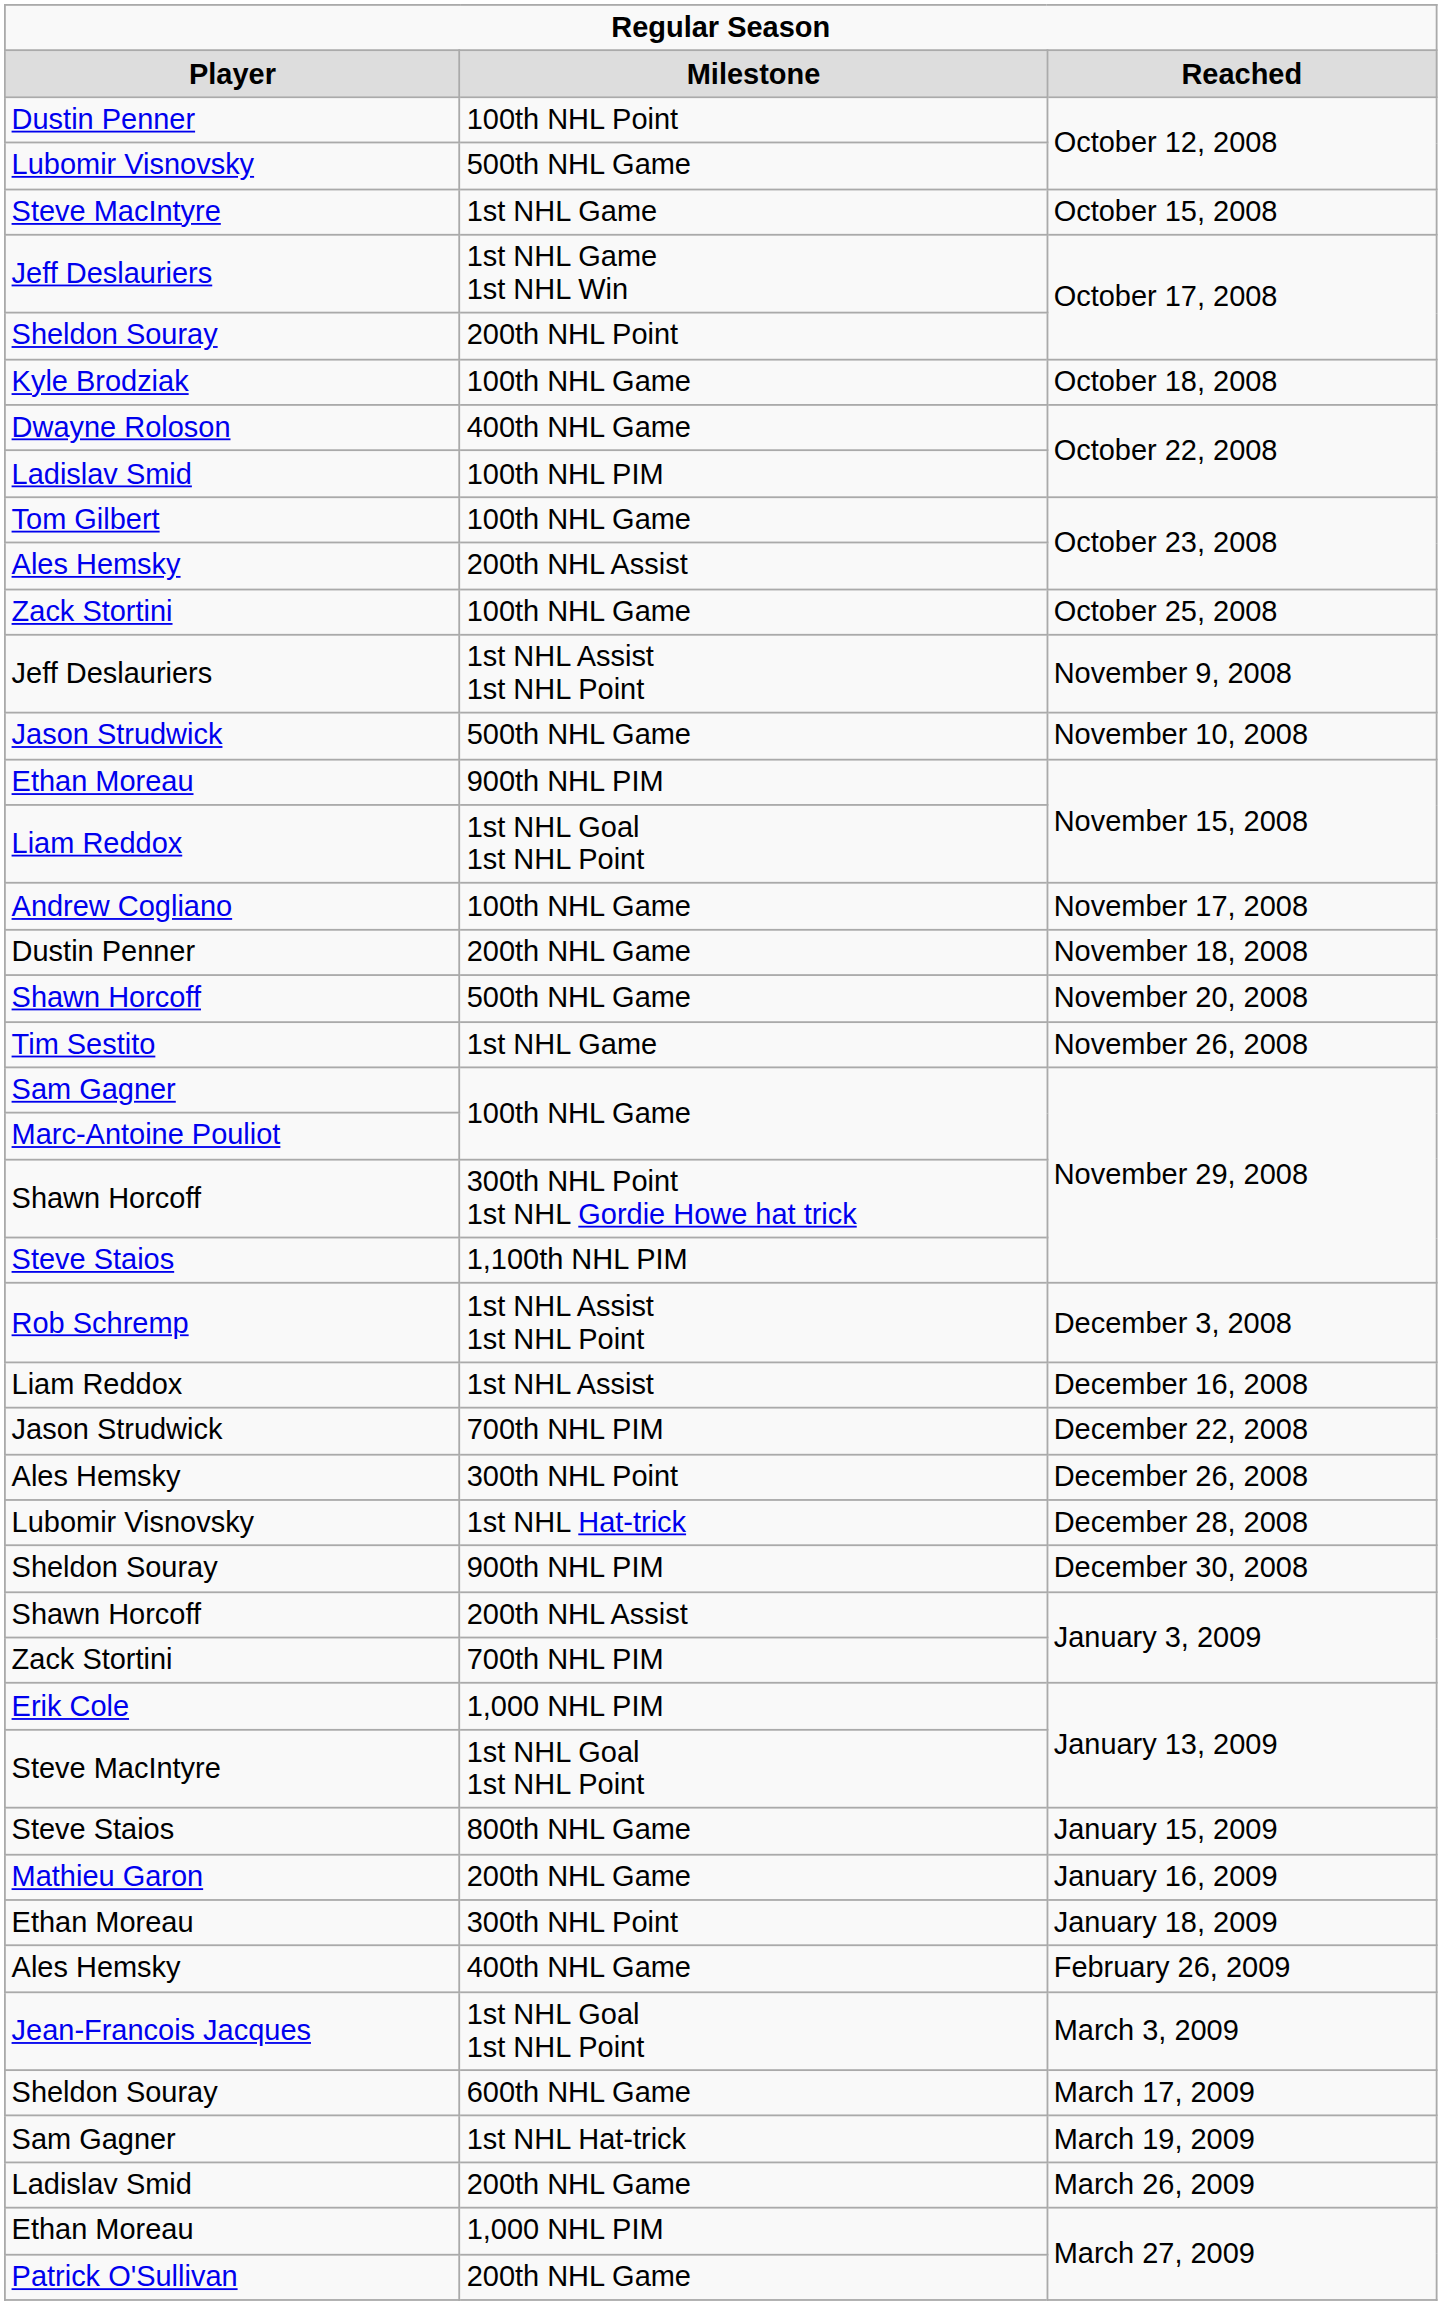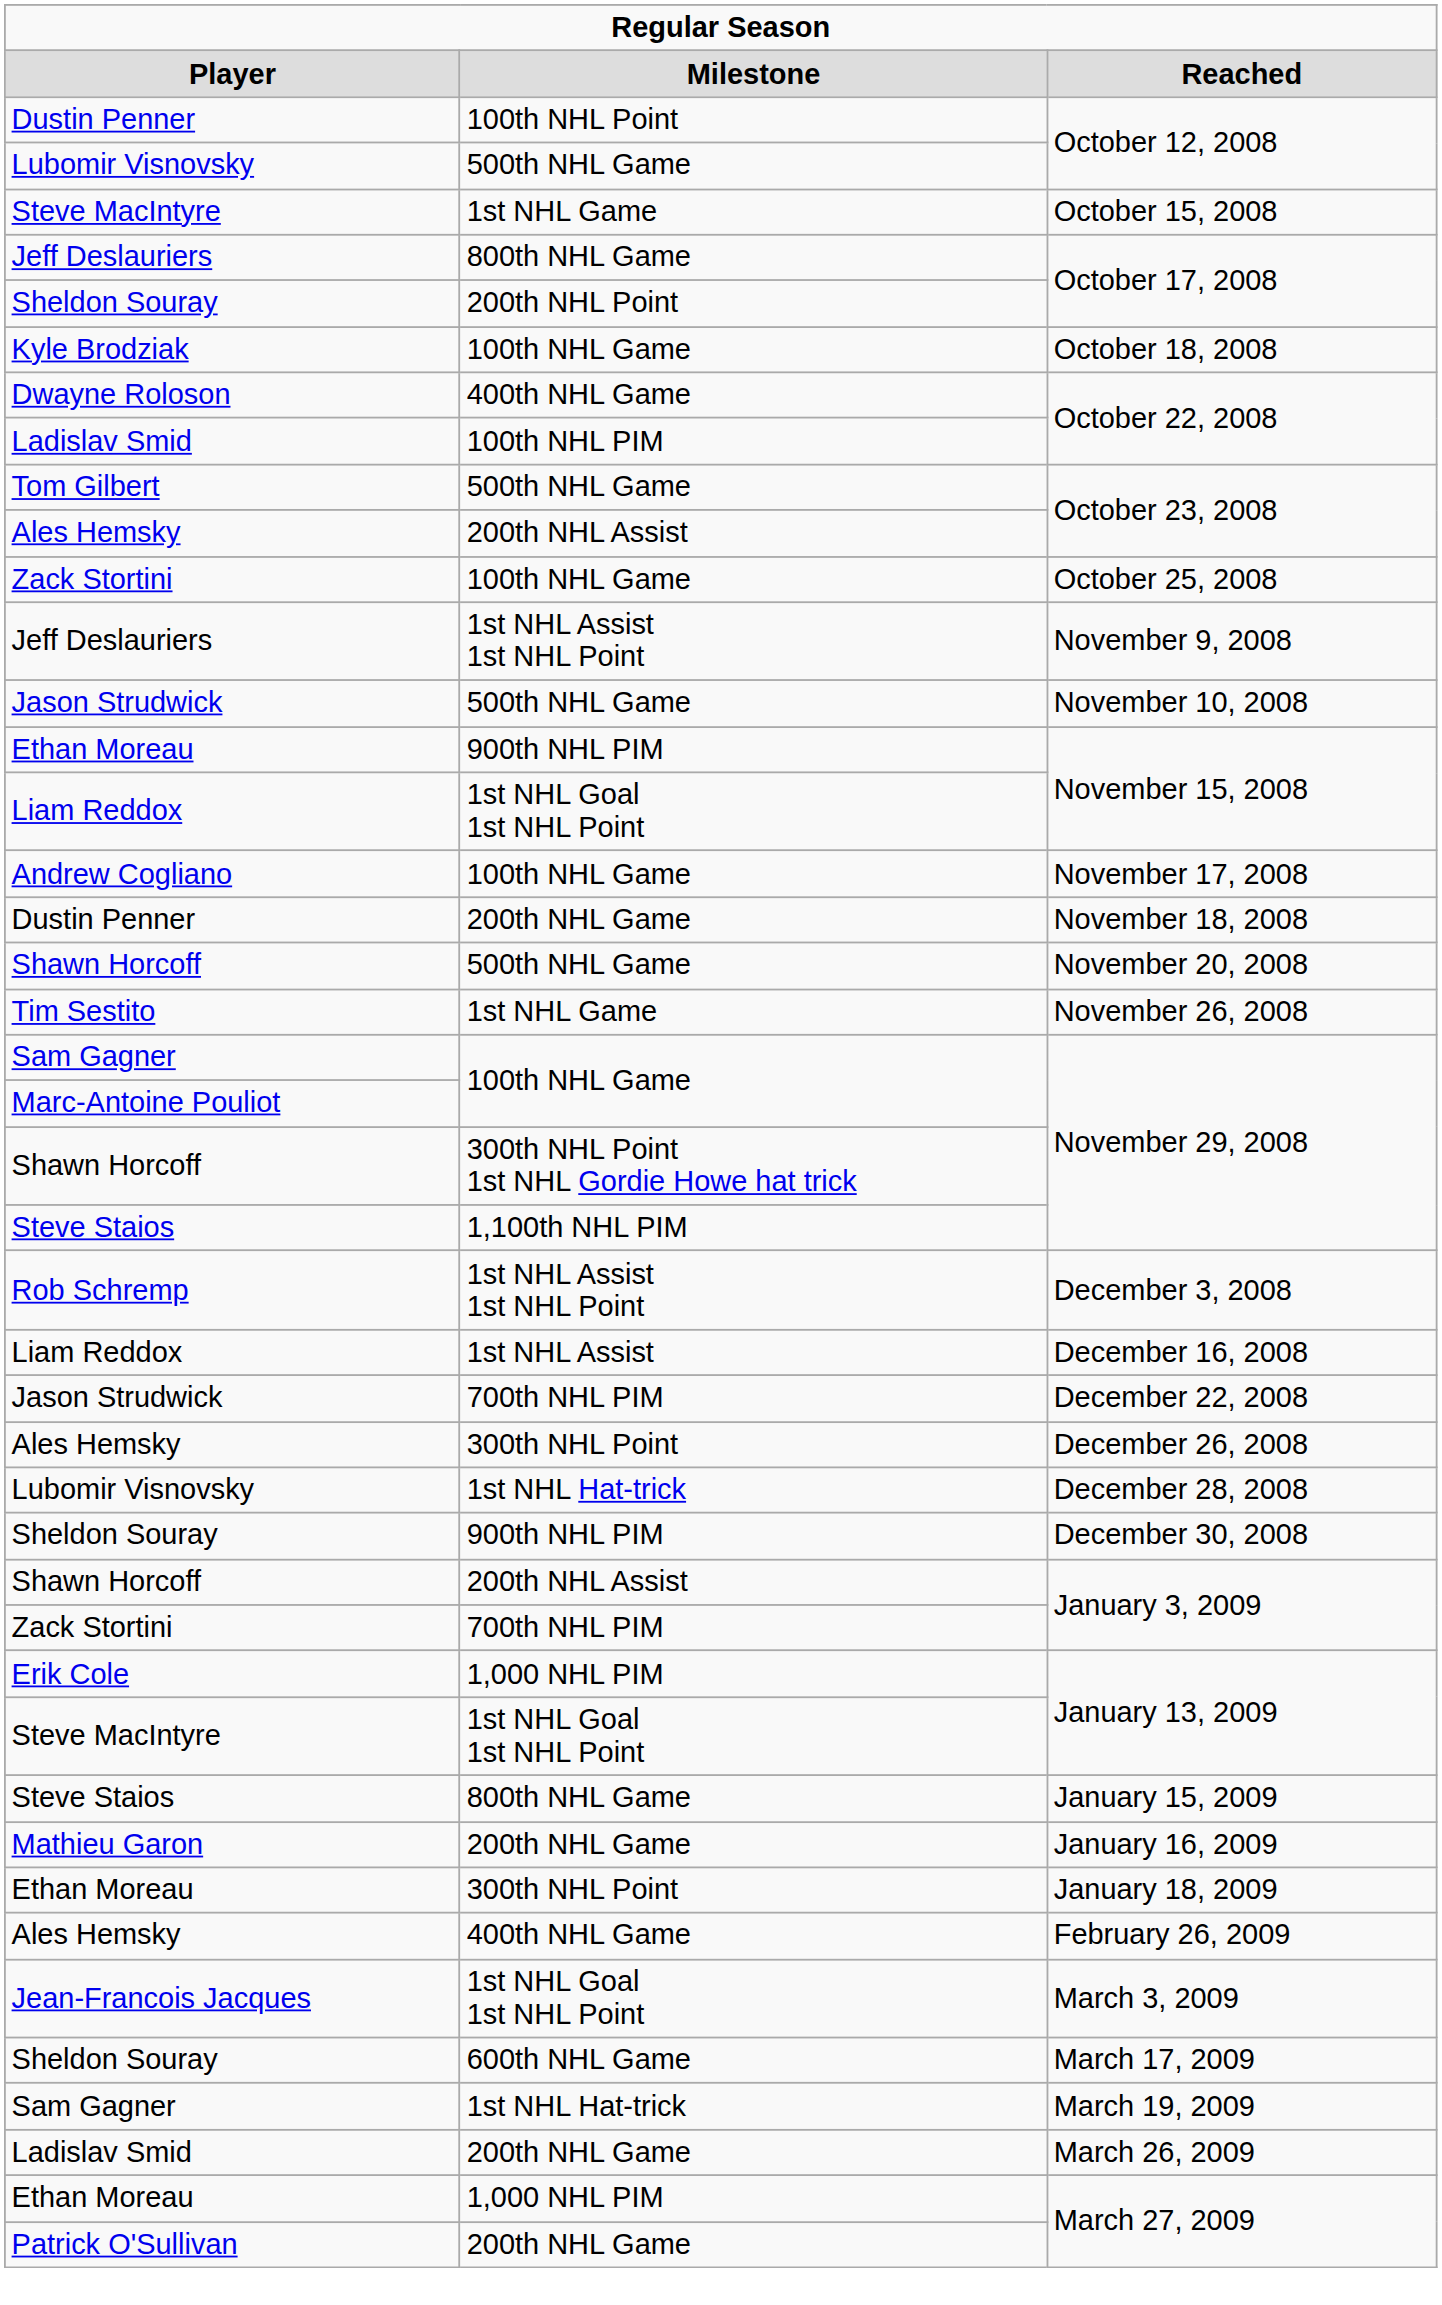Jeff Deslauriers / October 17, 2008 | column 2: 1st NHL Game 1st NHL Win -> 800th NHL Game
Tom Gilbert / October 23, 2008 | column 2: 100th NHL Game -> 500th NHL Game
